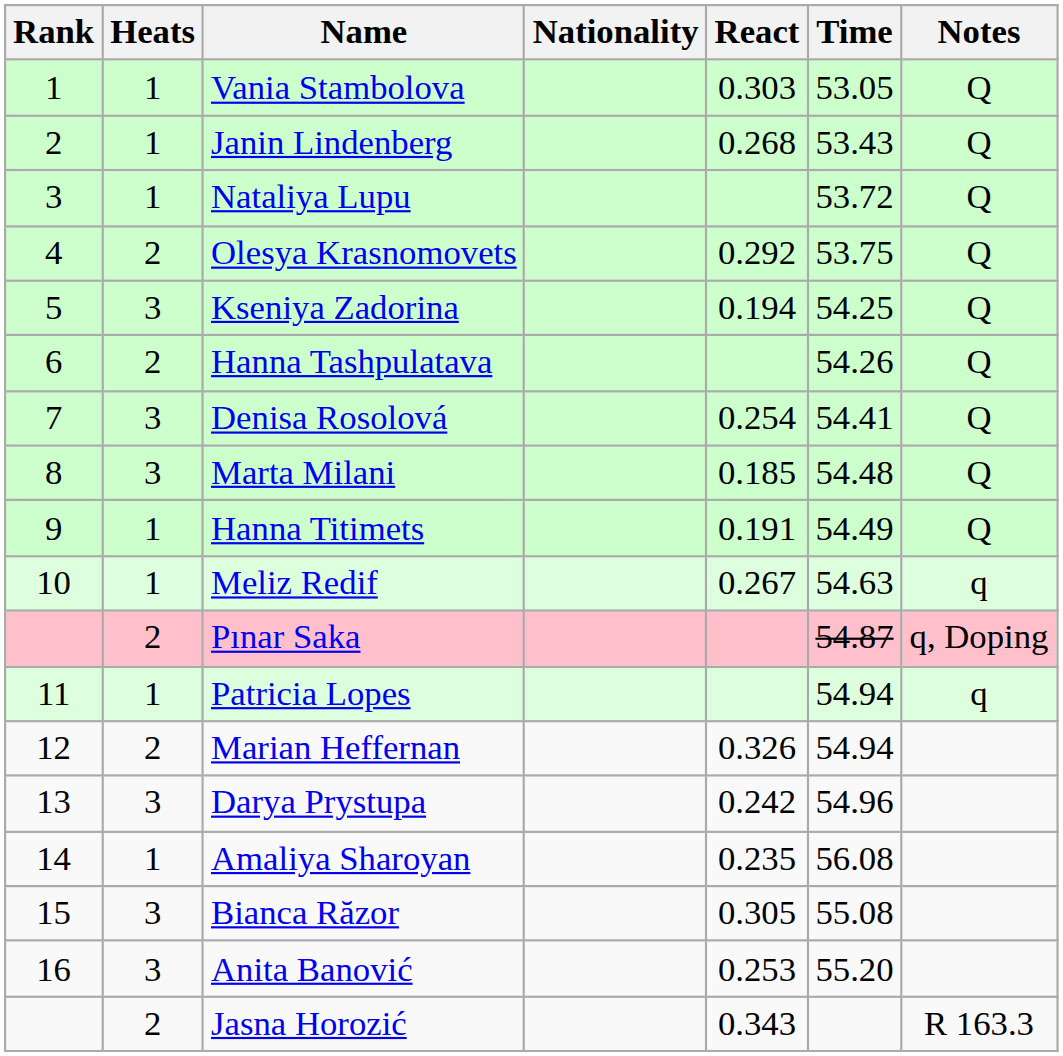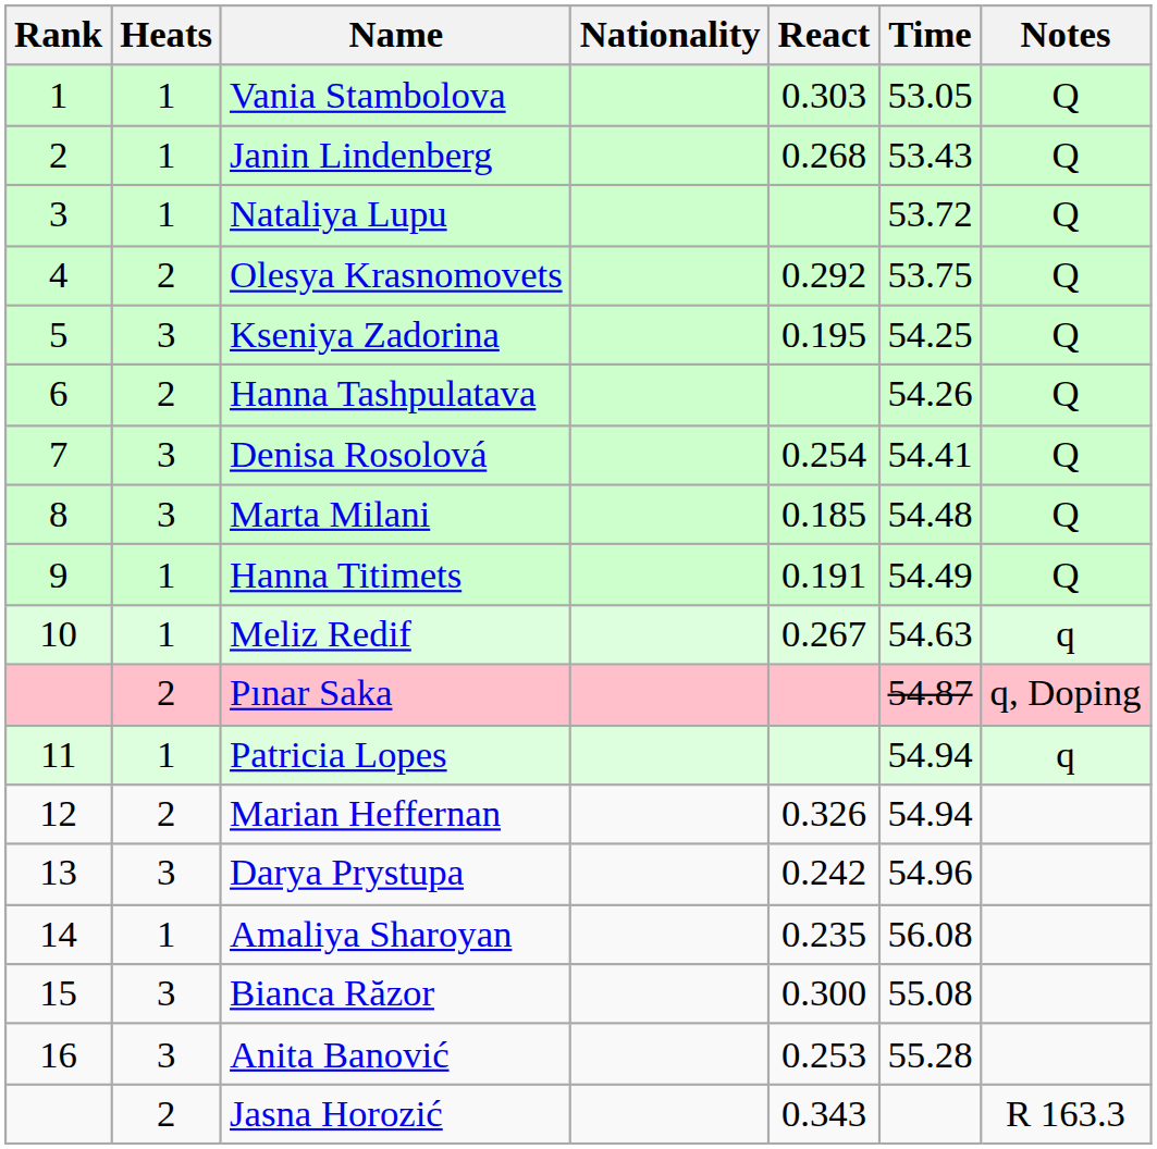Kseniya Zadorina | React: 0.194 -> 0.195
Bianca Răzor | React: 0.305 -> 0.300
Anita Banović | Time: 55.20 -> 55.28
